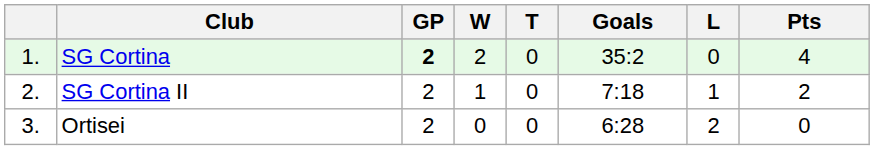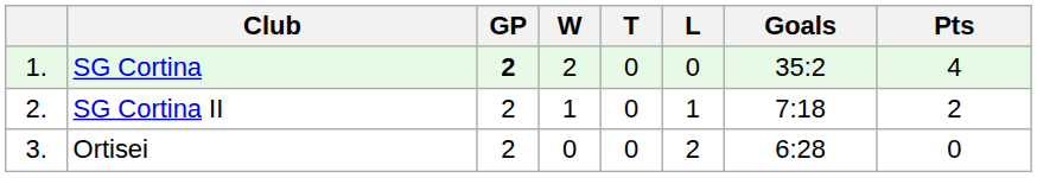columns swapped: L <-> Goals
